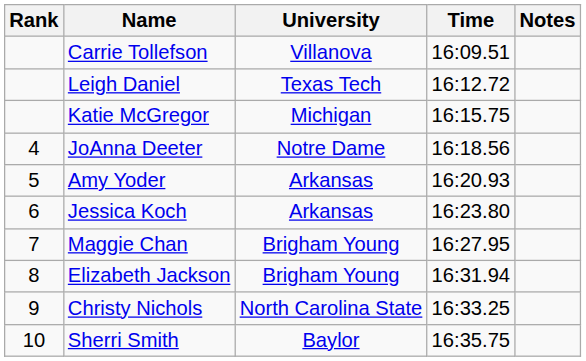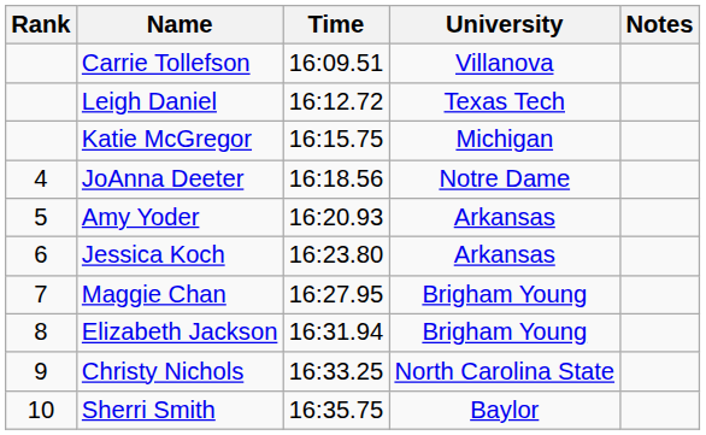columns swapped: University <-> Time
